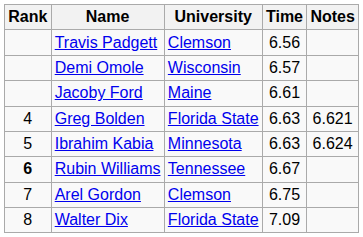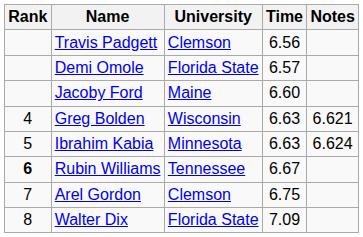Demi Omole | University: Wisconsin -> Florida State
Jacoby Ford | Time: 6.61 -> 6.60
Greg Bolden | University: Florida State -> Wisconsin
